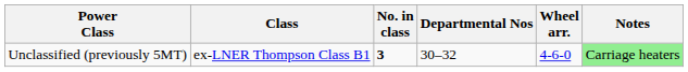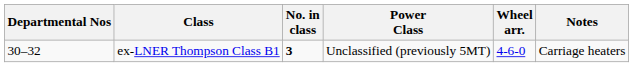columns swapped: Departmental Nos <-> Power Class
ex-LNER Thompson Class B1 | Notes: lightgreen background -> no background
